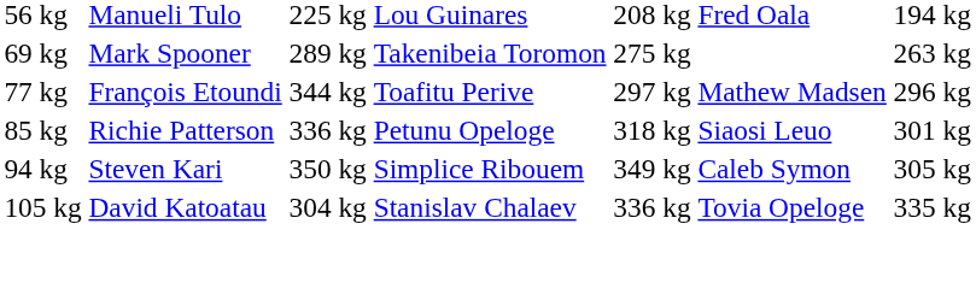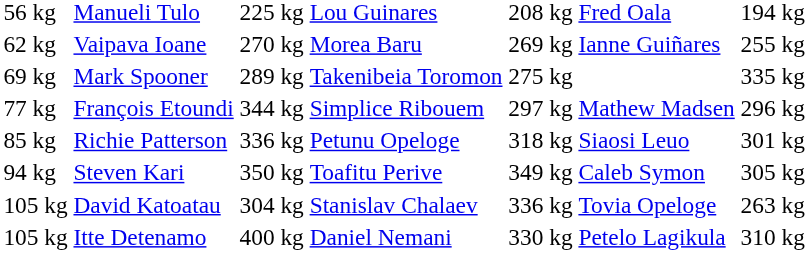+ row: 62 kg | Vaipava Ioane | 270 kg | Morea Baru | 269 kg | Ianne Guiñares | 255 kg
Mark Spooner | column 7: 263 kg -> 335 kg
François Etoundi | column 4: Toafitu Perive -> Simplice Ribouem
Steven Kari | column 4: Simplice Ribouem -> Toafitu Perive
David Katoatau | column 7: 335 kg -> 263 kg
+ row: 105 kg | Itte Detenamo | 400 kg | Daniel Nemani | 330 kg | Petelo Lagikula | 310 kg
